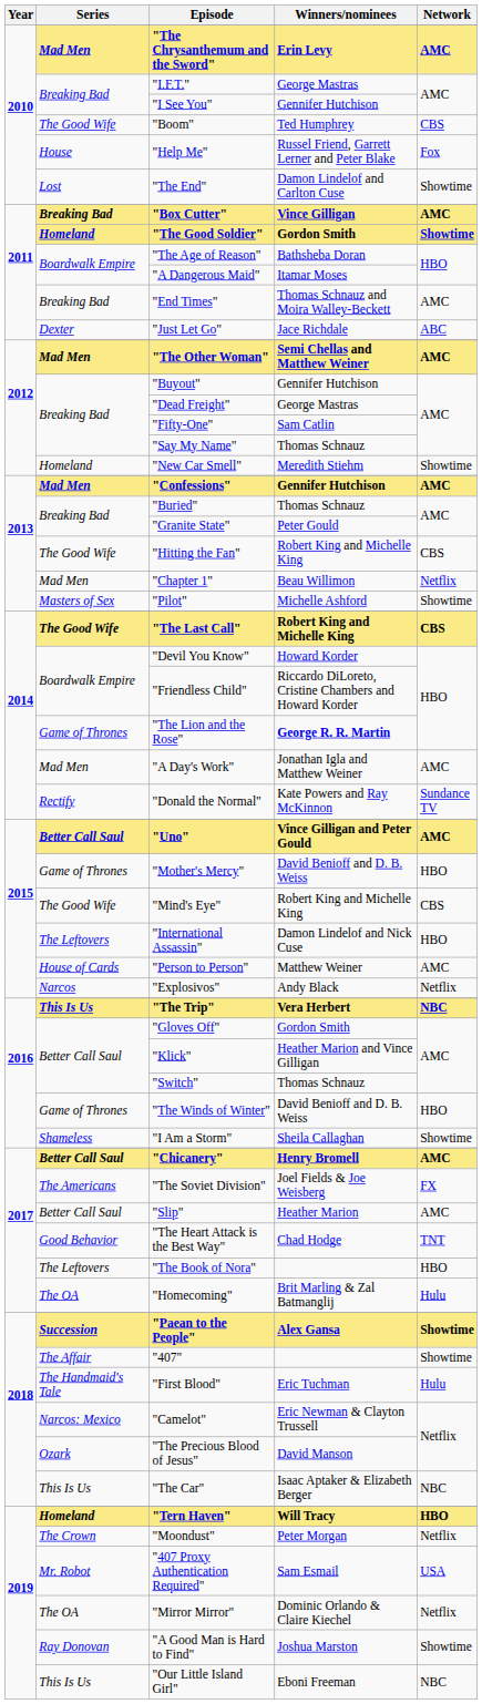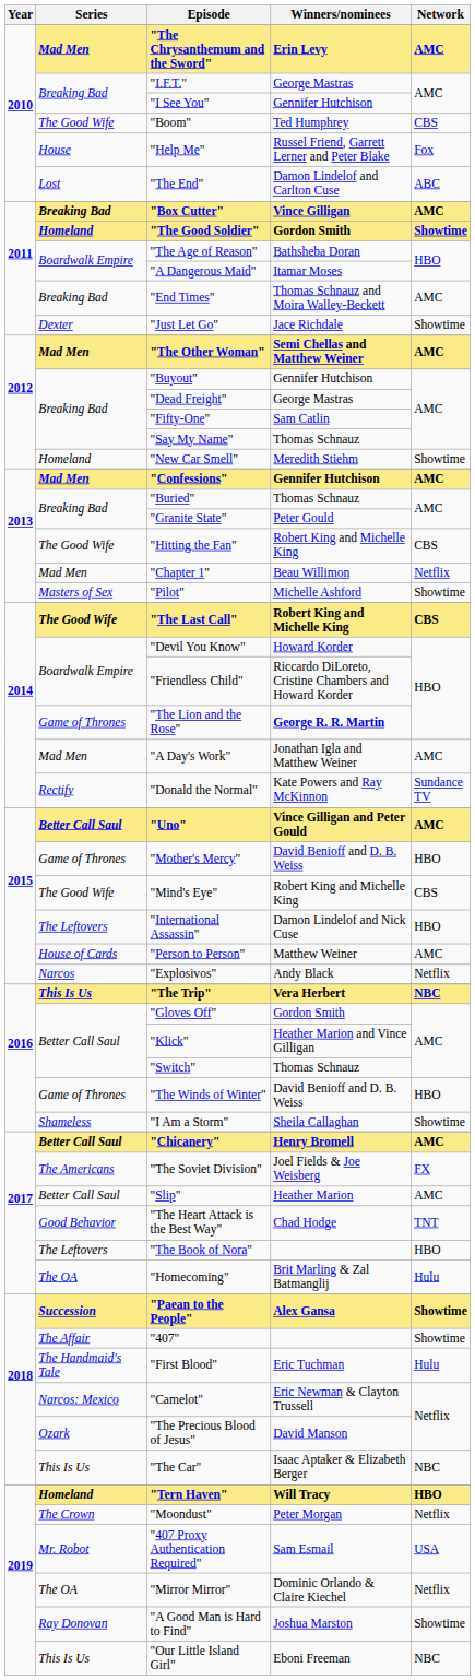"The End" | Network: Showtime -> ABC
"Just Let Go" | Network: ABC -> Showtime
